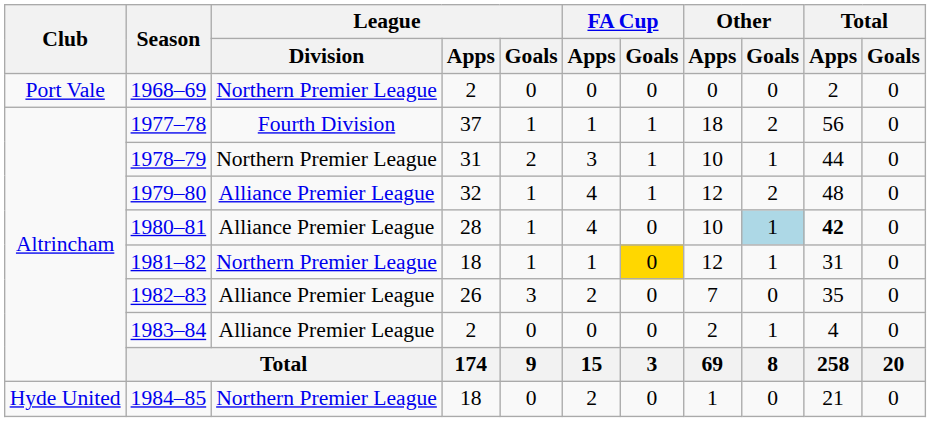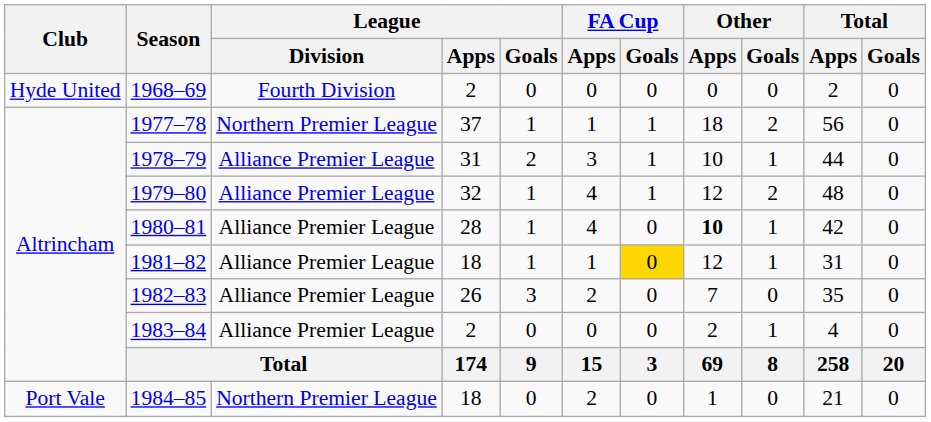1968–69 | Club: Port Vale -> Hyde United
1968–69 | League / Division: Northern Premier League -> Fourth Division
1977–78 | League / Division: Fourth Division -> Northern Premier League
1978–79 | League / Division: Northern Premier League -> Alliance Premier League
1980–81 | Other / Apps: normal -> bold
1980–81 | Other / Goals: lightblue background -> no background
1980–81 | Total / Apps: bold -> normal
1981–82 | League / Division: Northern Premier League -> Alliance Premier League
1984–85 | Club: Hyde United -> Port Vale
